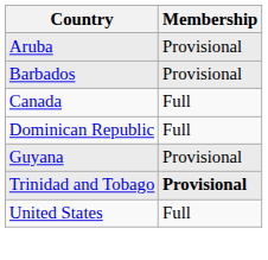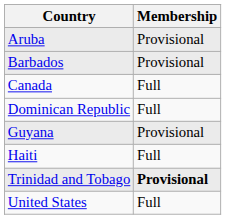+ row: Haiti | Full
